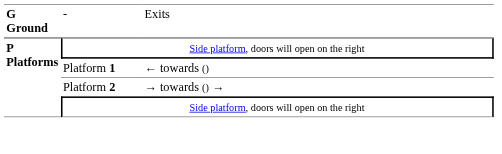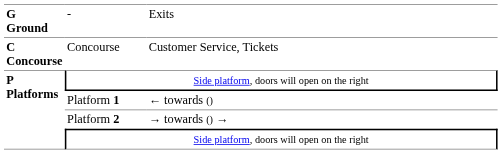+ row: C Concourse | Concourse | Customer Service, Tickets
